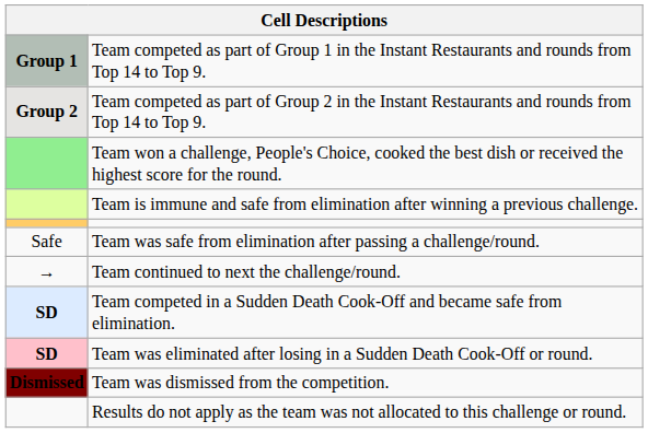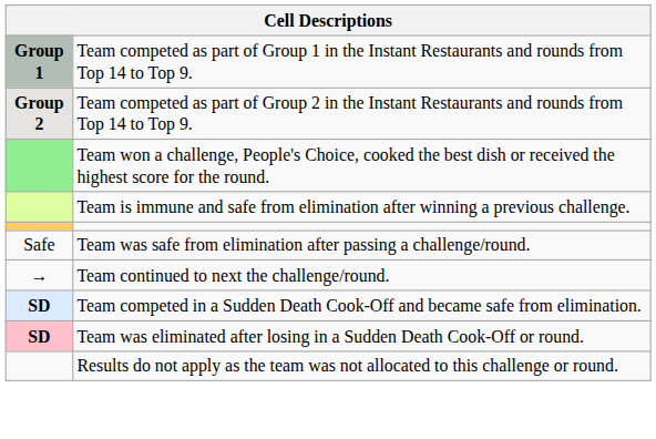- row: Dismissed | Team was dismissed from the competition.
